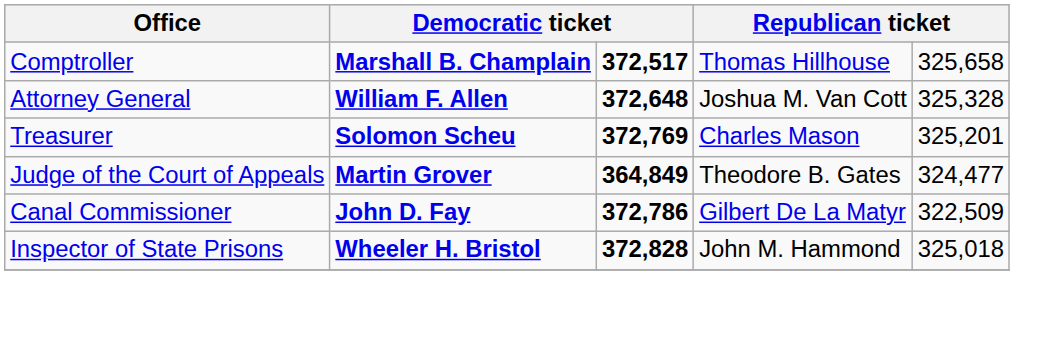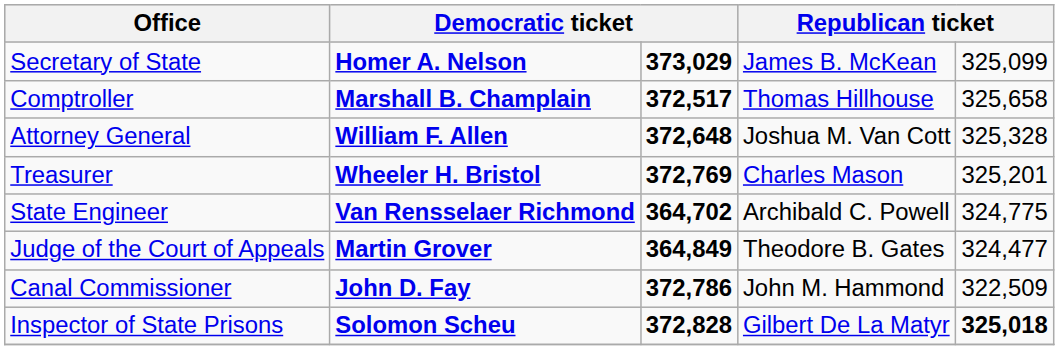+ row: Secretary of State | Homer A. Nelson | 373,029 | James B. McKean | 325,099
Treasurer | column 2: Solomon Scheu -> Wheeler H. Bristol
+ row: State Engineer | Van Rensselaer Richmond | 364,702 | Archibald C. Powell | 324,775
Canal Commissioner | column 4: Gilbert De La Matyr -> John M. Hammond
Inspector of State Prisons | column 2: Wheeler H. Bristol -> Solomon Scheu
Inspector of State Prisons | column 4: John M. Hammond -> Gilbert De La Matyr
Inspector of State Prisons | column 5: normal -> bold
